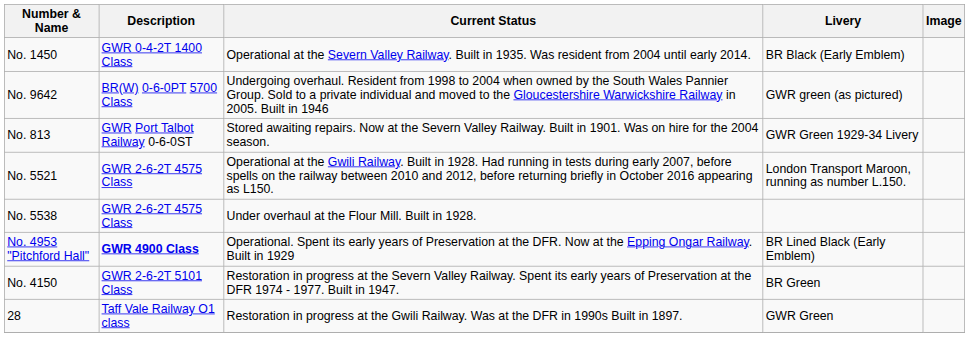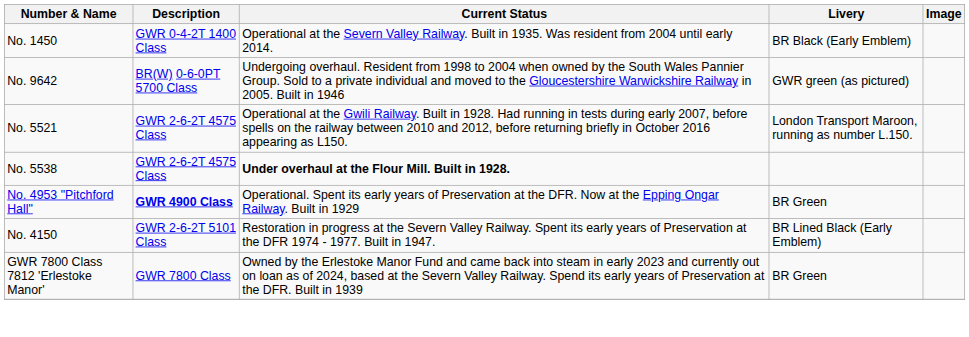- row: No. 813 | GWR Port Talbot Railway 0-6-0ST | Stored awaiting repairs. Now at the Severn Valley Railway. Built in 1901. Was on hire for the 2004 season. | GWR Green 1929-34 Livery
No. 5538 | Current Status: normal -> bold
No. 4953 "Pitchford Hall" | Livery: BR Lined Black (Early Emblem) -> BR Green
No. 4150 | Livery: BR Green -> BR Lined Black (Early Emblem)
- row: 28 | Taff Vale Railway O1 class | Restoration in progress at the Gwili Railway. Was at the DFR in 1990s Built in 1897. | GWR Green
+ row: GWR 7800 Class 7812 'Erlestoke Manor' | GWR 7800 Class | Owned by the Erlestoke Manor Fund and came back into steam in early 2023 and currently out on loan as of 2024, based at the Severn Valley Railway. Spend its early years of Preservation at the DFR. Built in 1939 | BR Green
